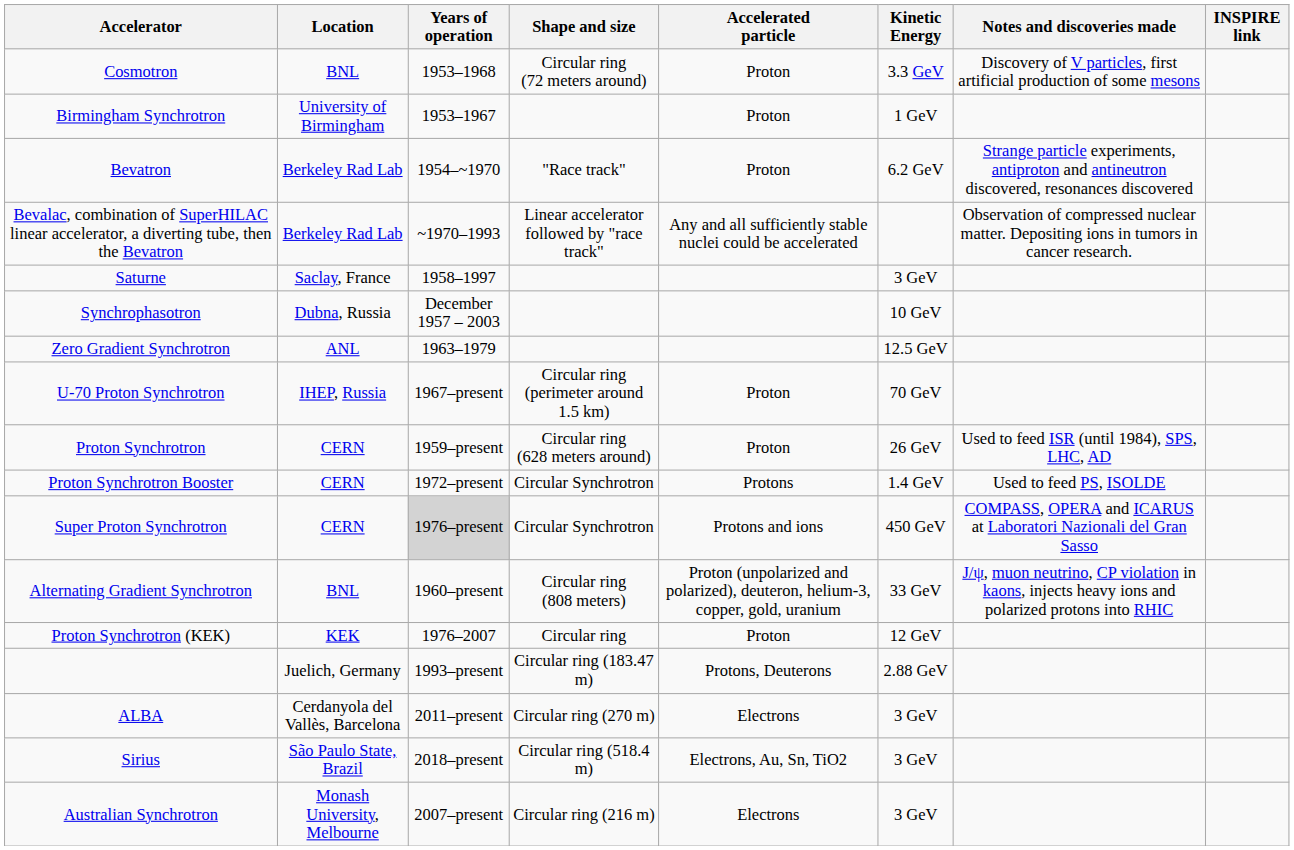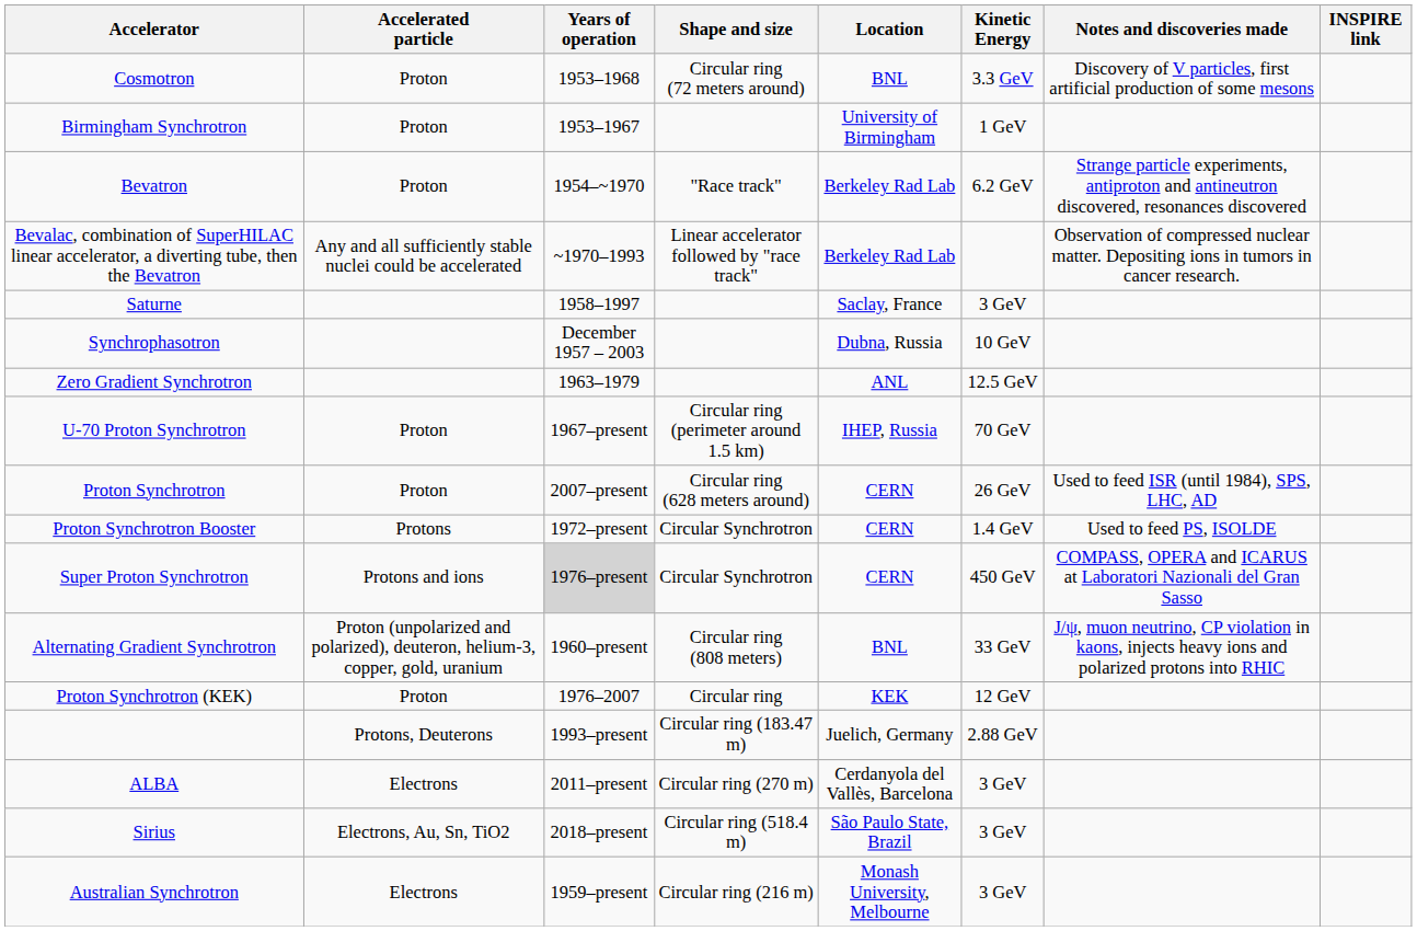columns swapped: Location <-> Accelerated particle
Proton Synchrotron | Years of operation: 1959–present -> 2007–present
Australian Synchrotron | Years of operation: 2007–present -> 1959–present
